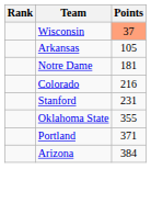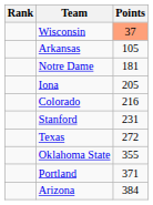+ row: Iona | 205
+ row: Texas | 272
